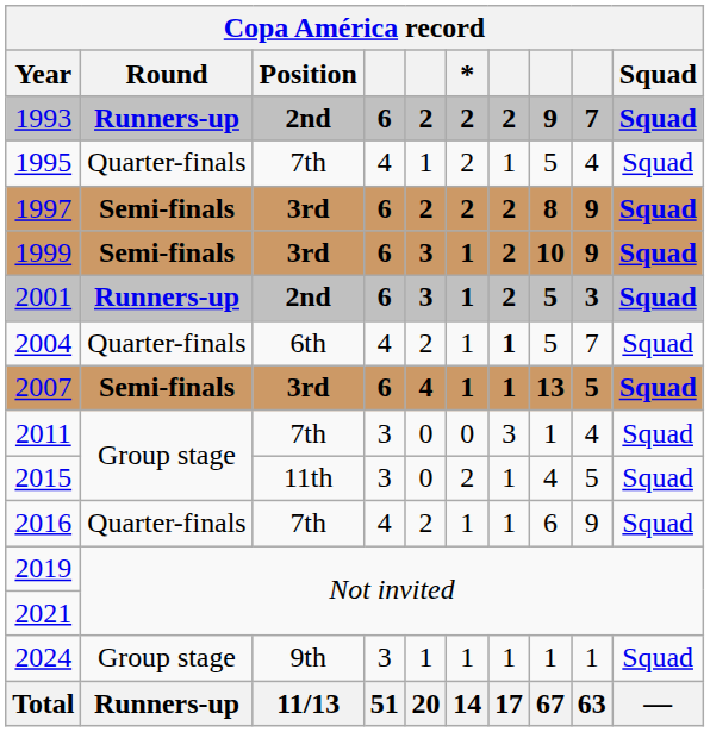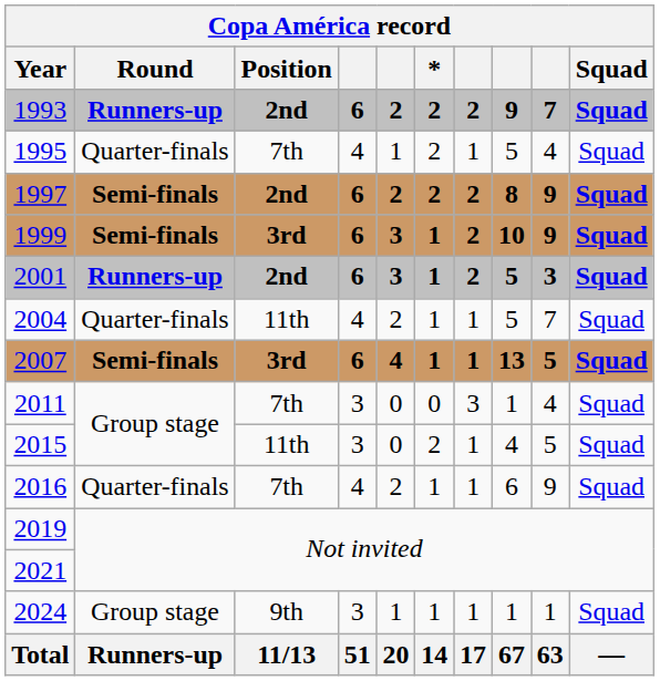1997 | Position: 3rd -> 2nd
2004 | Position: 6th -> 11th
2004 | column 7: bold -> normal
